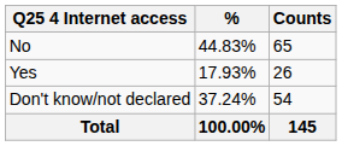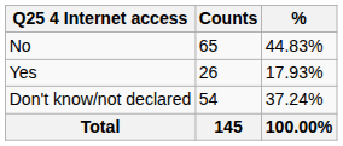columns swapped: Counts <-> %
